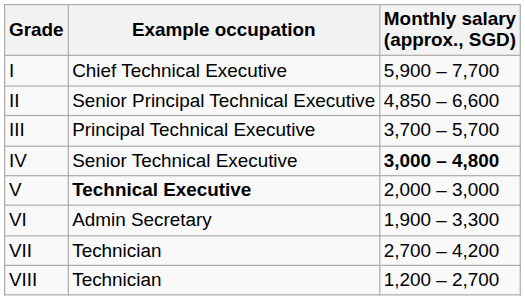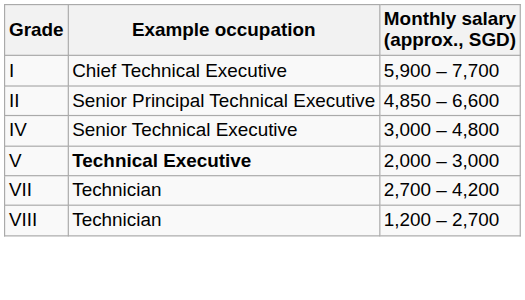- row: III | Principal Technical Executive | 3,700 – 5,700
IV | Monthly salary (approx., SGD): bold -> normal
- row: VI | Admin Secretary | 1,900 – 3,300
